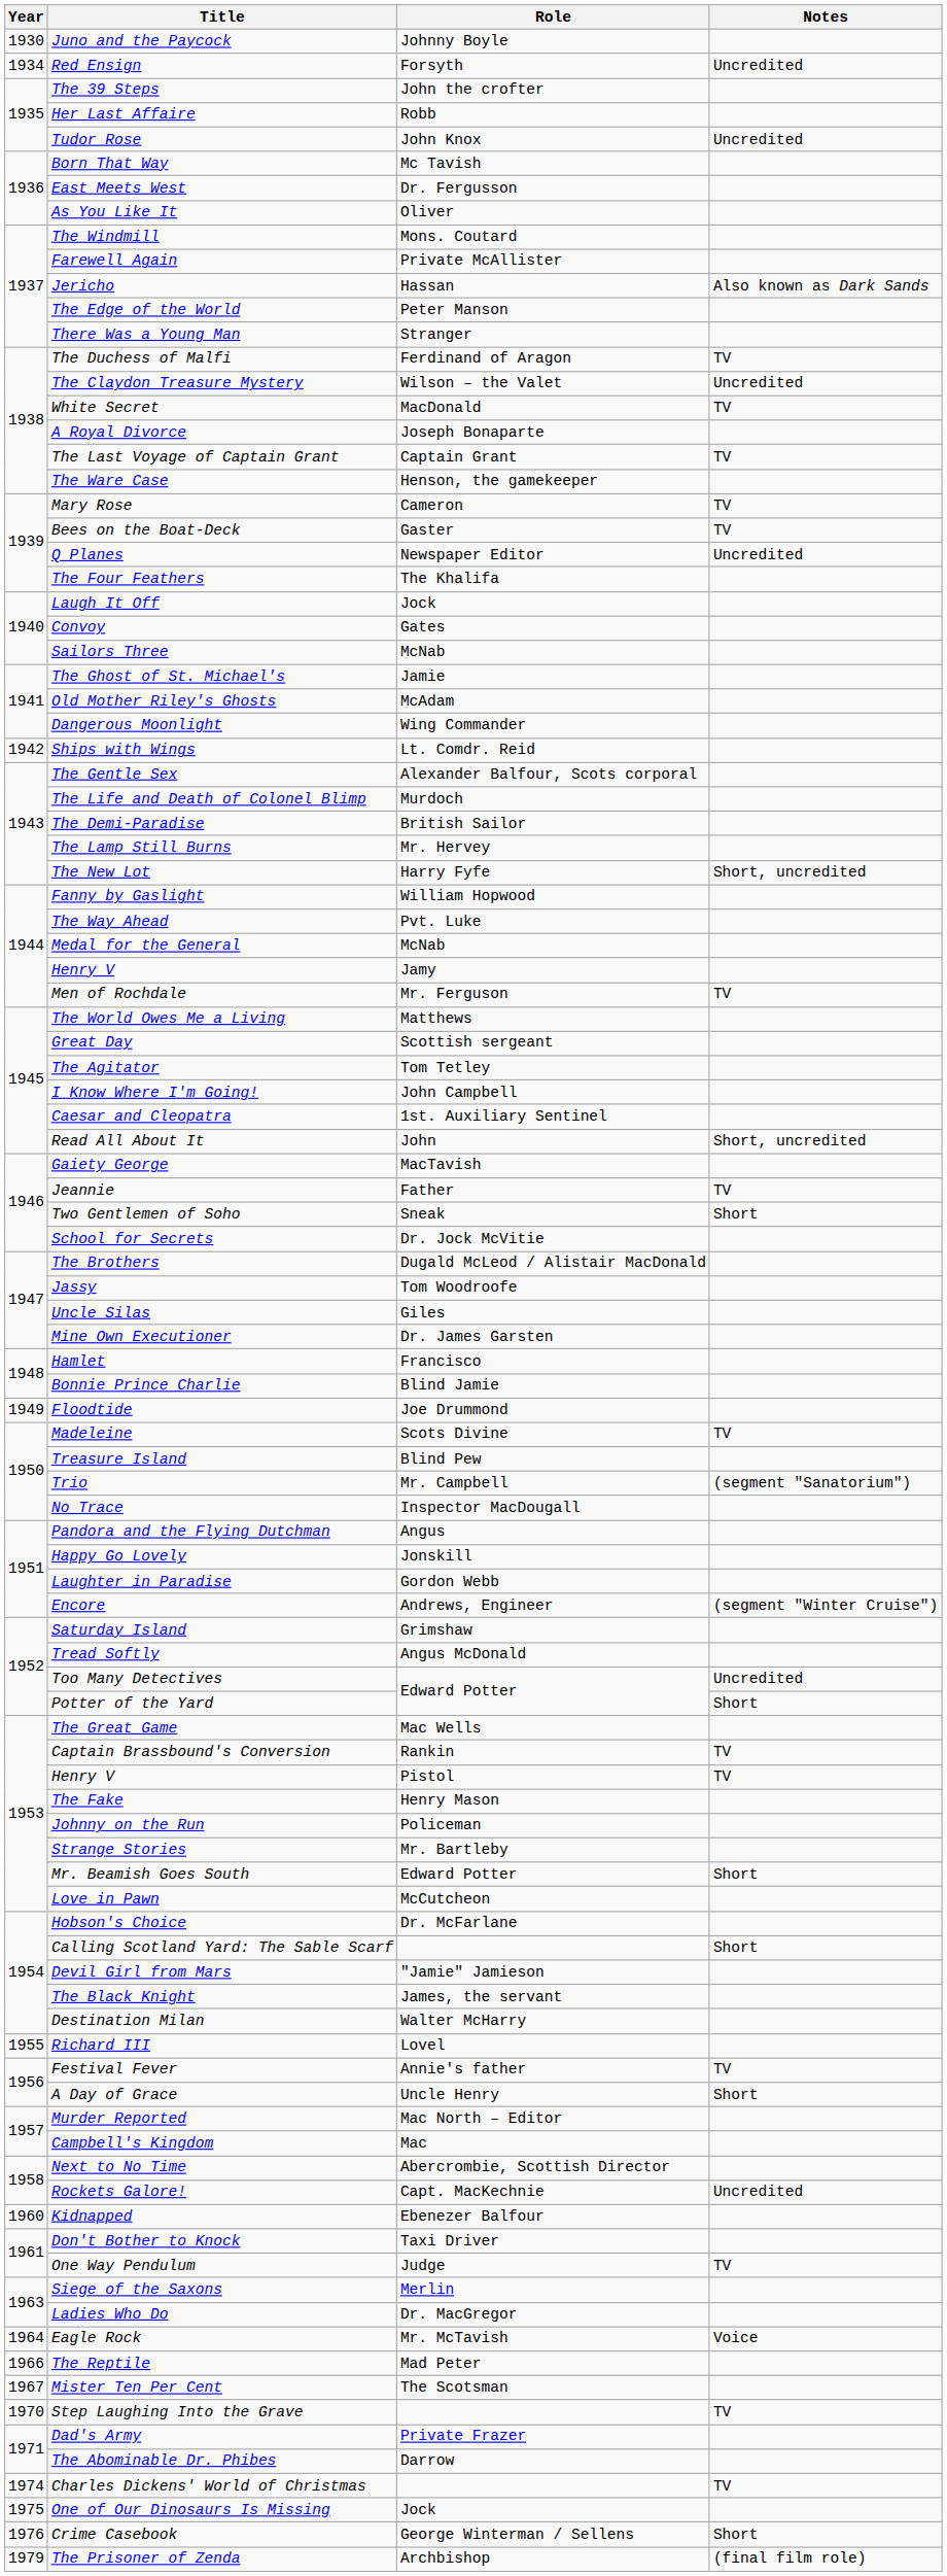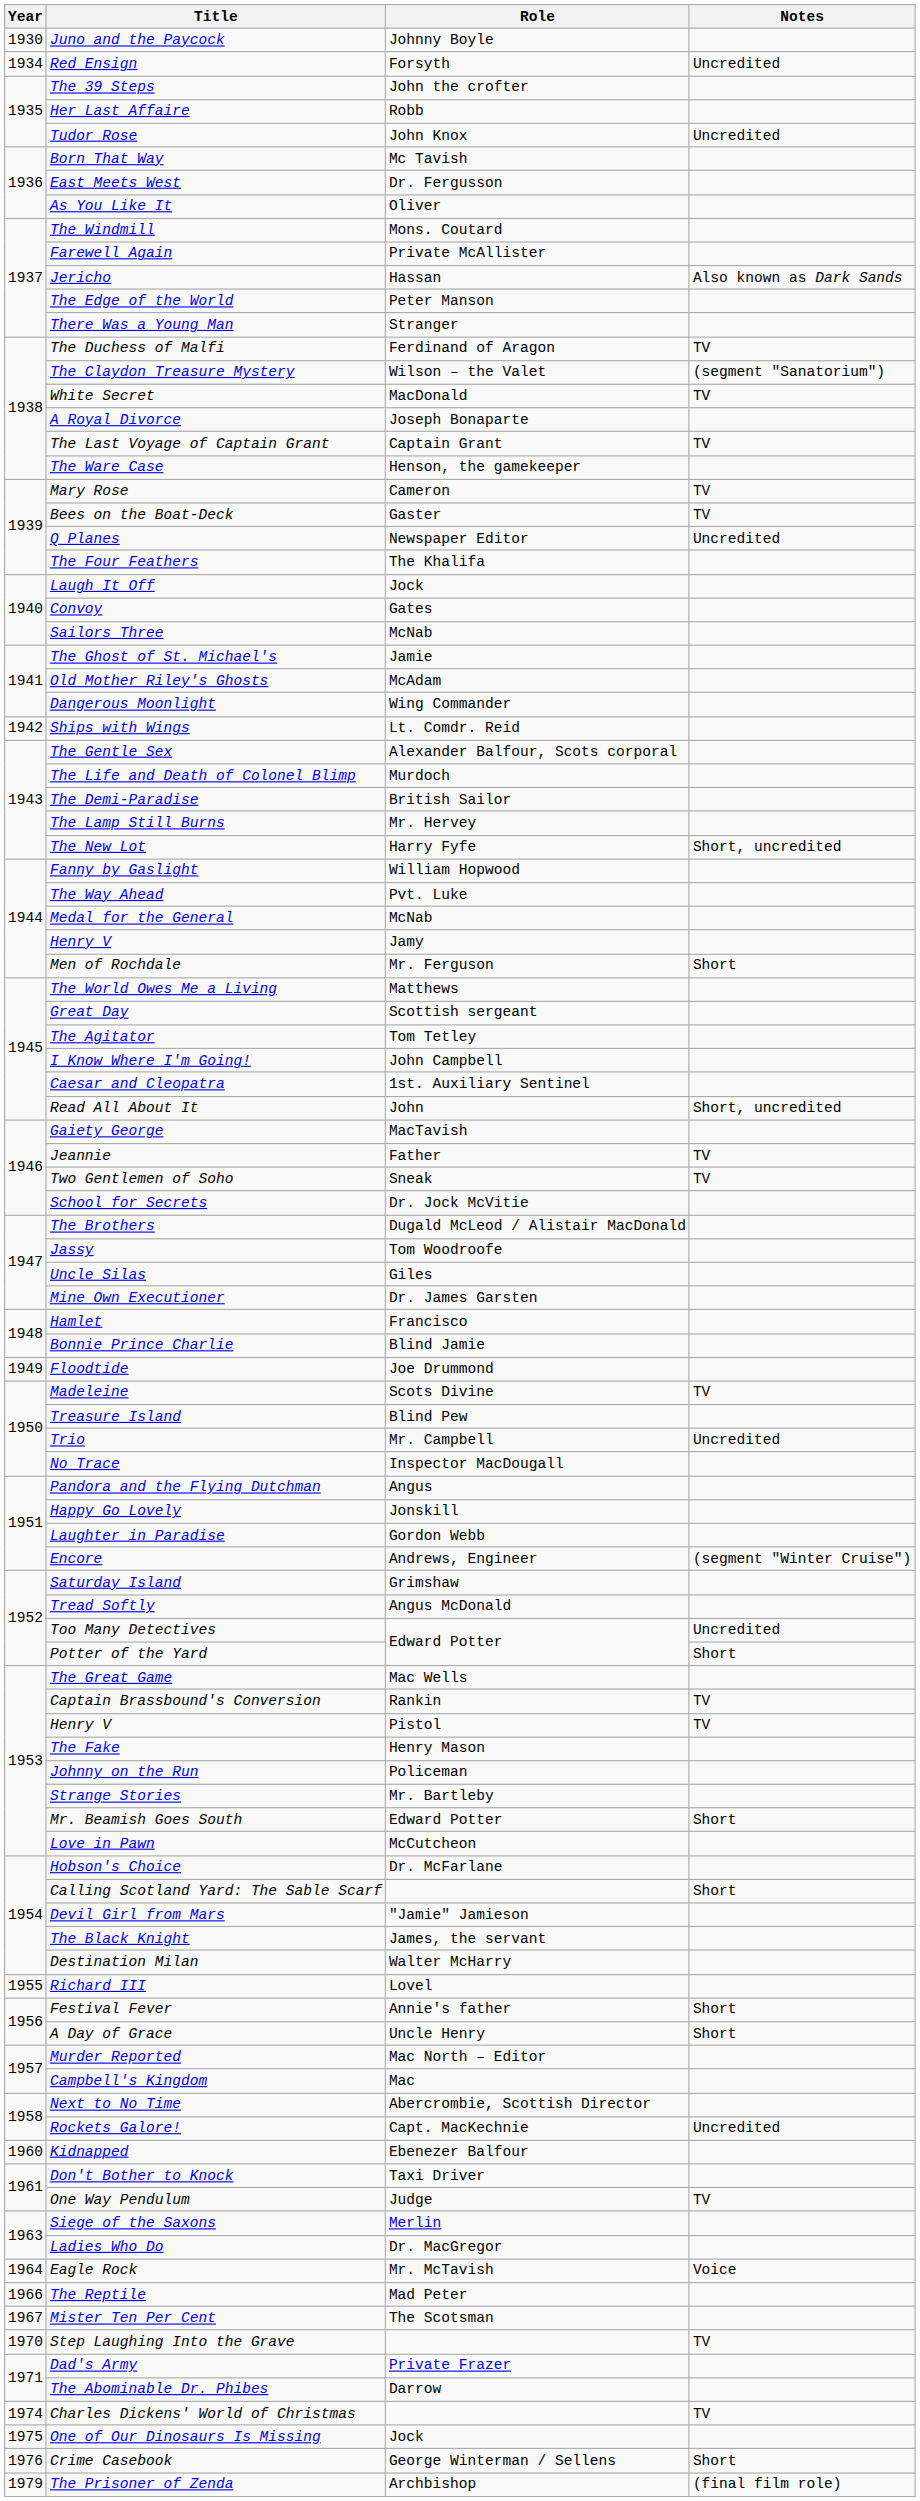The Claydon Treasure Mystery | Notes: Uncredited -> (segment "Sanatorium")
Men of Rochdale | Notes: TV -> Short
Two Gentlemen of Soho | Notes: Short -> TV
Trio | Notes: (segment "Sanatorium") -> Uncredited
Festival Fever | Notes: TV -> Short
